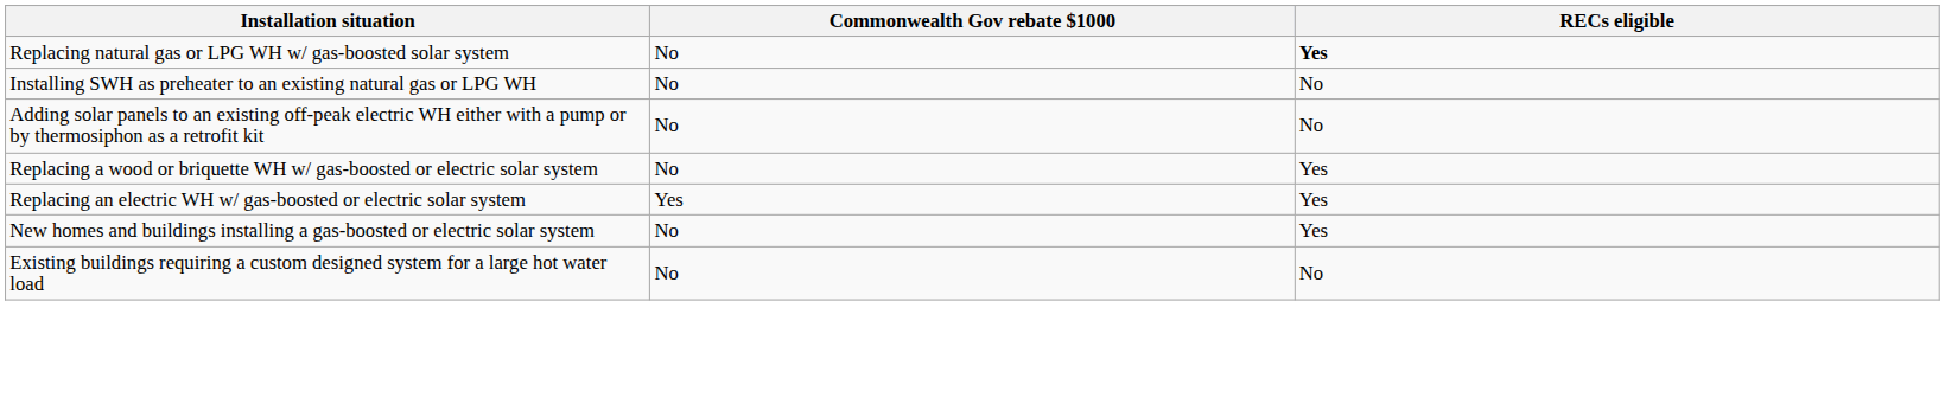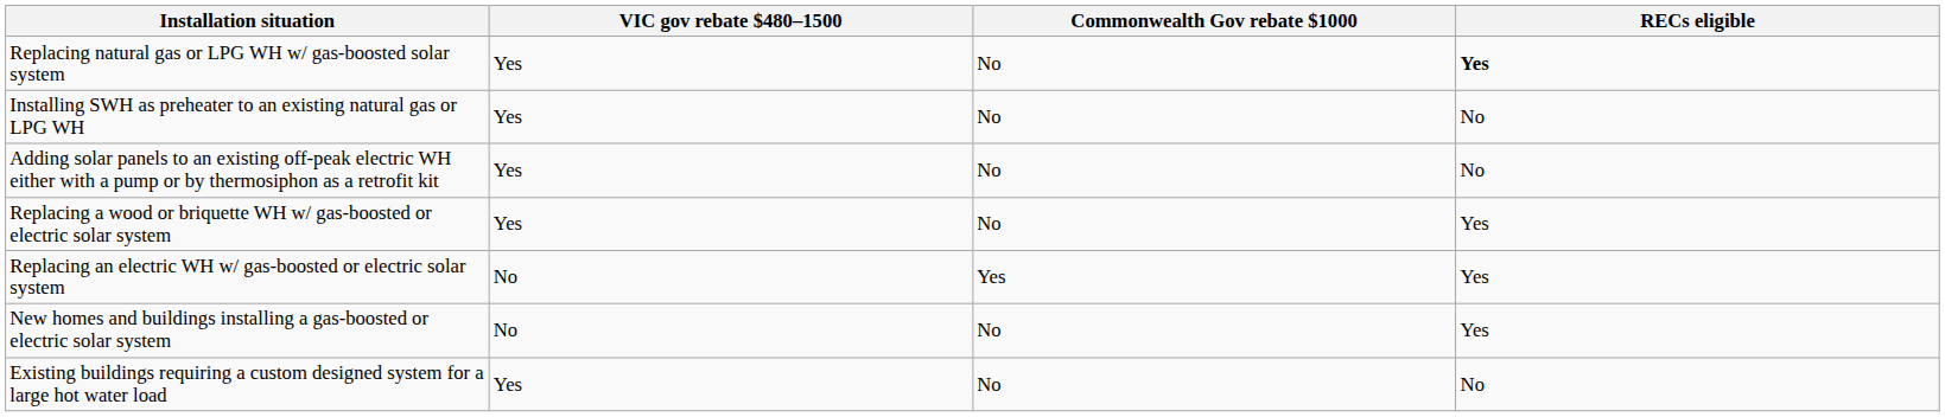+ column: VIC gov rebate $480–1500 | Yes | Yes | Yes | Yes | No | No | Yes
